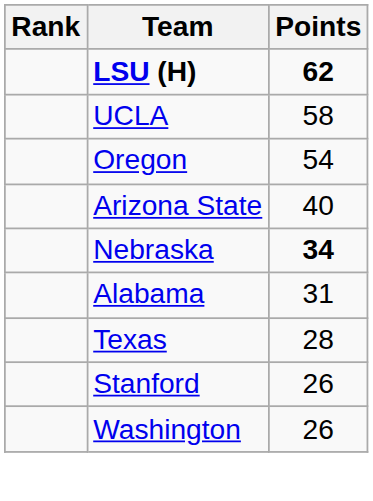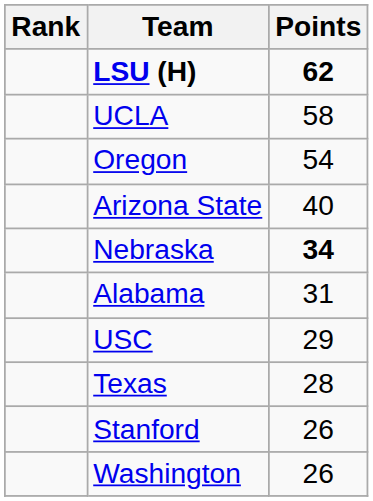+ row: USC | 29
